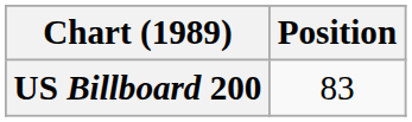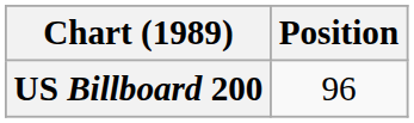US Billboard 200 | Position: 83 -> 96
